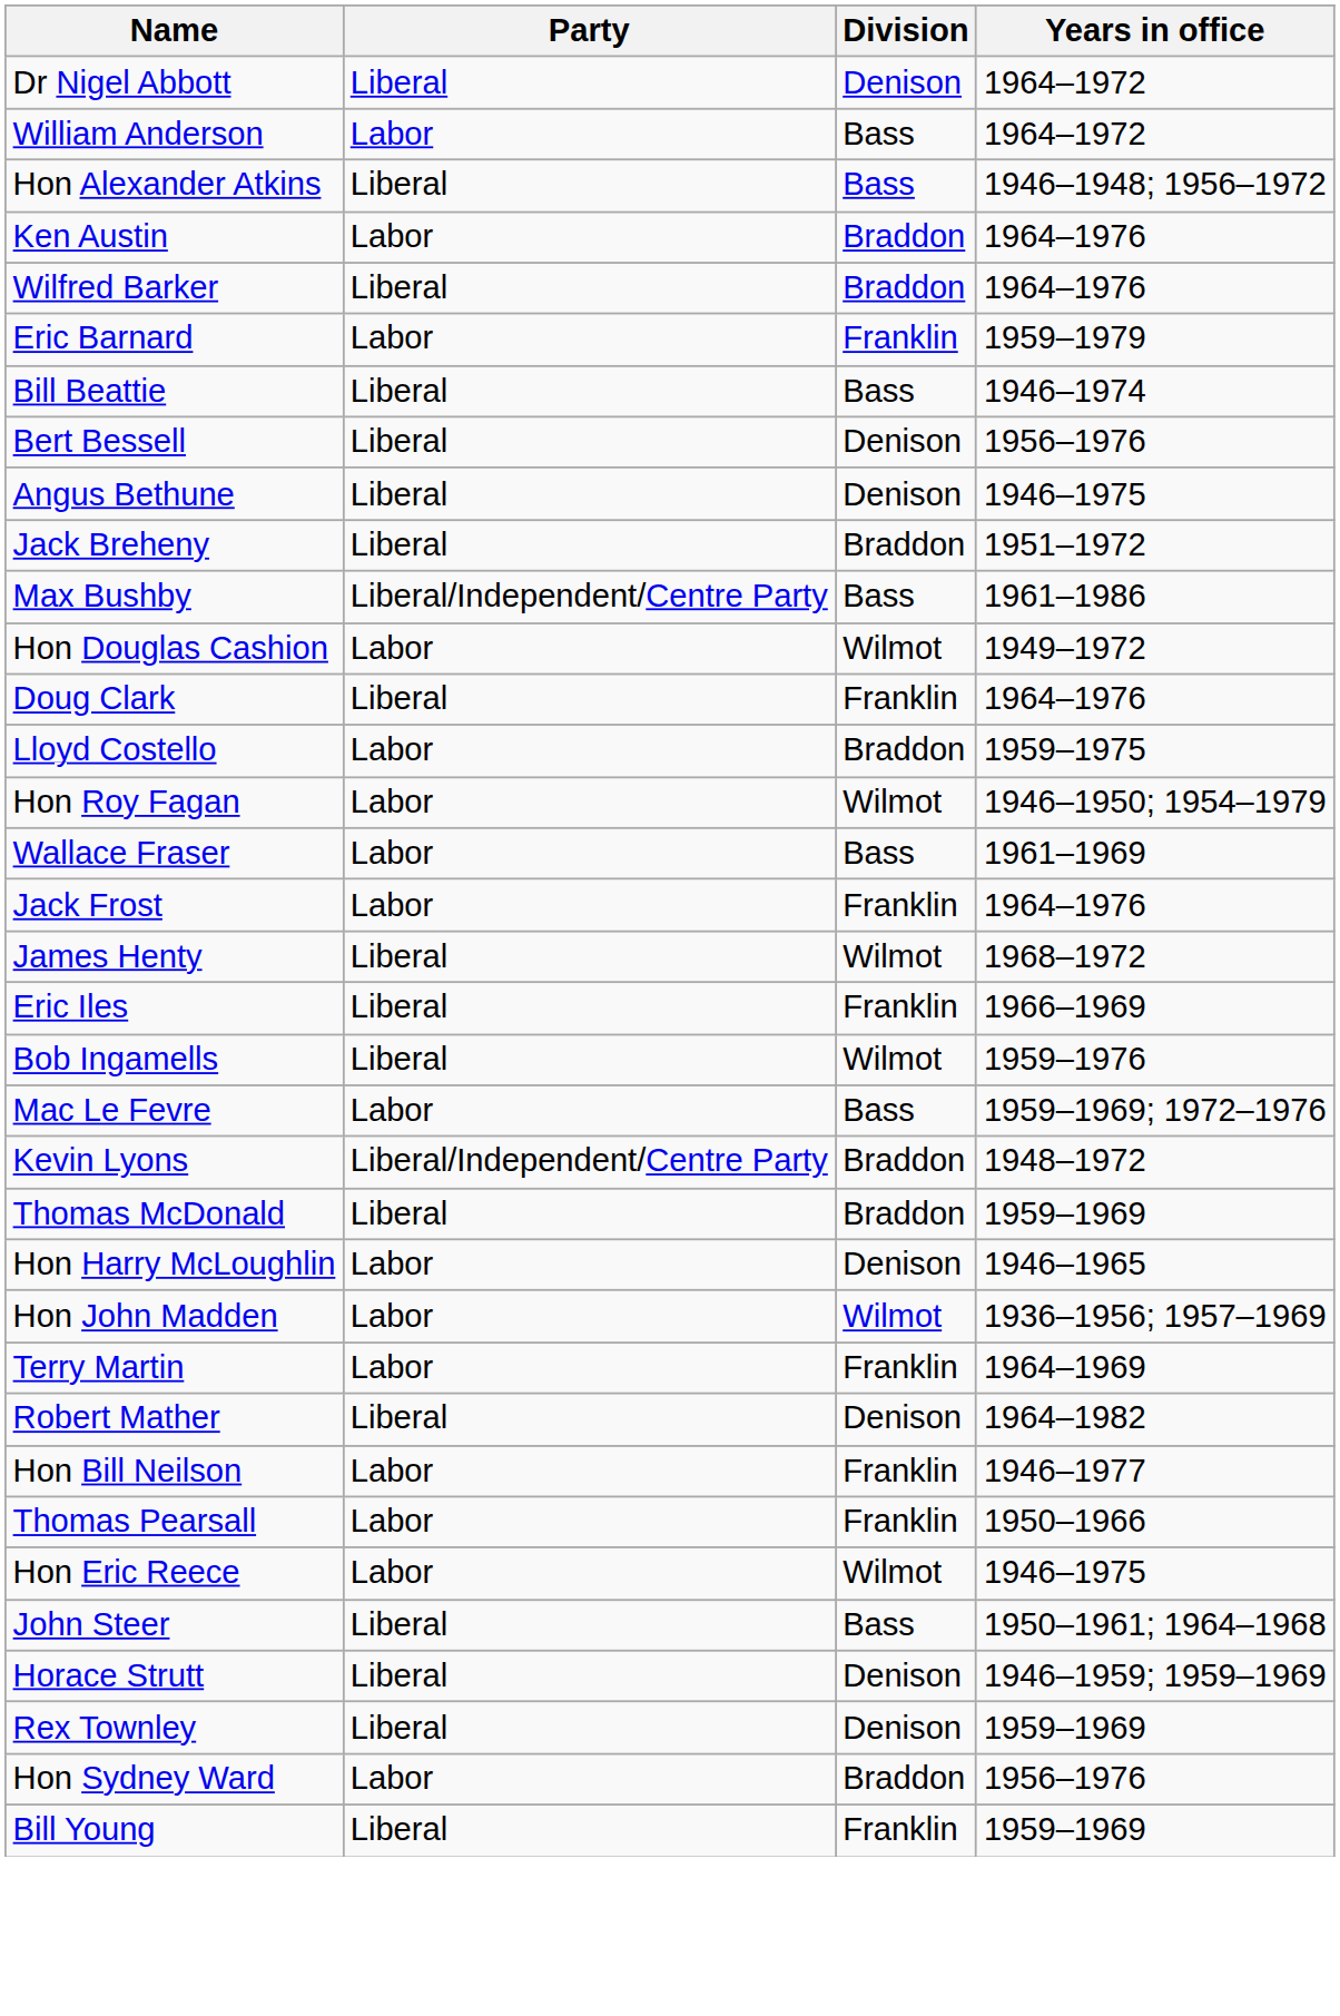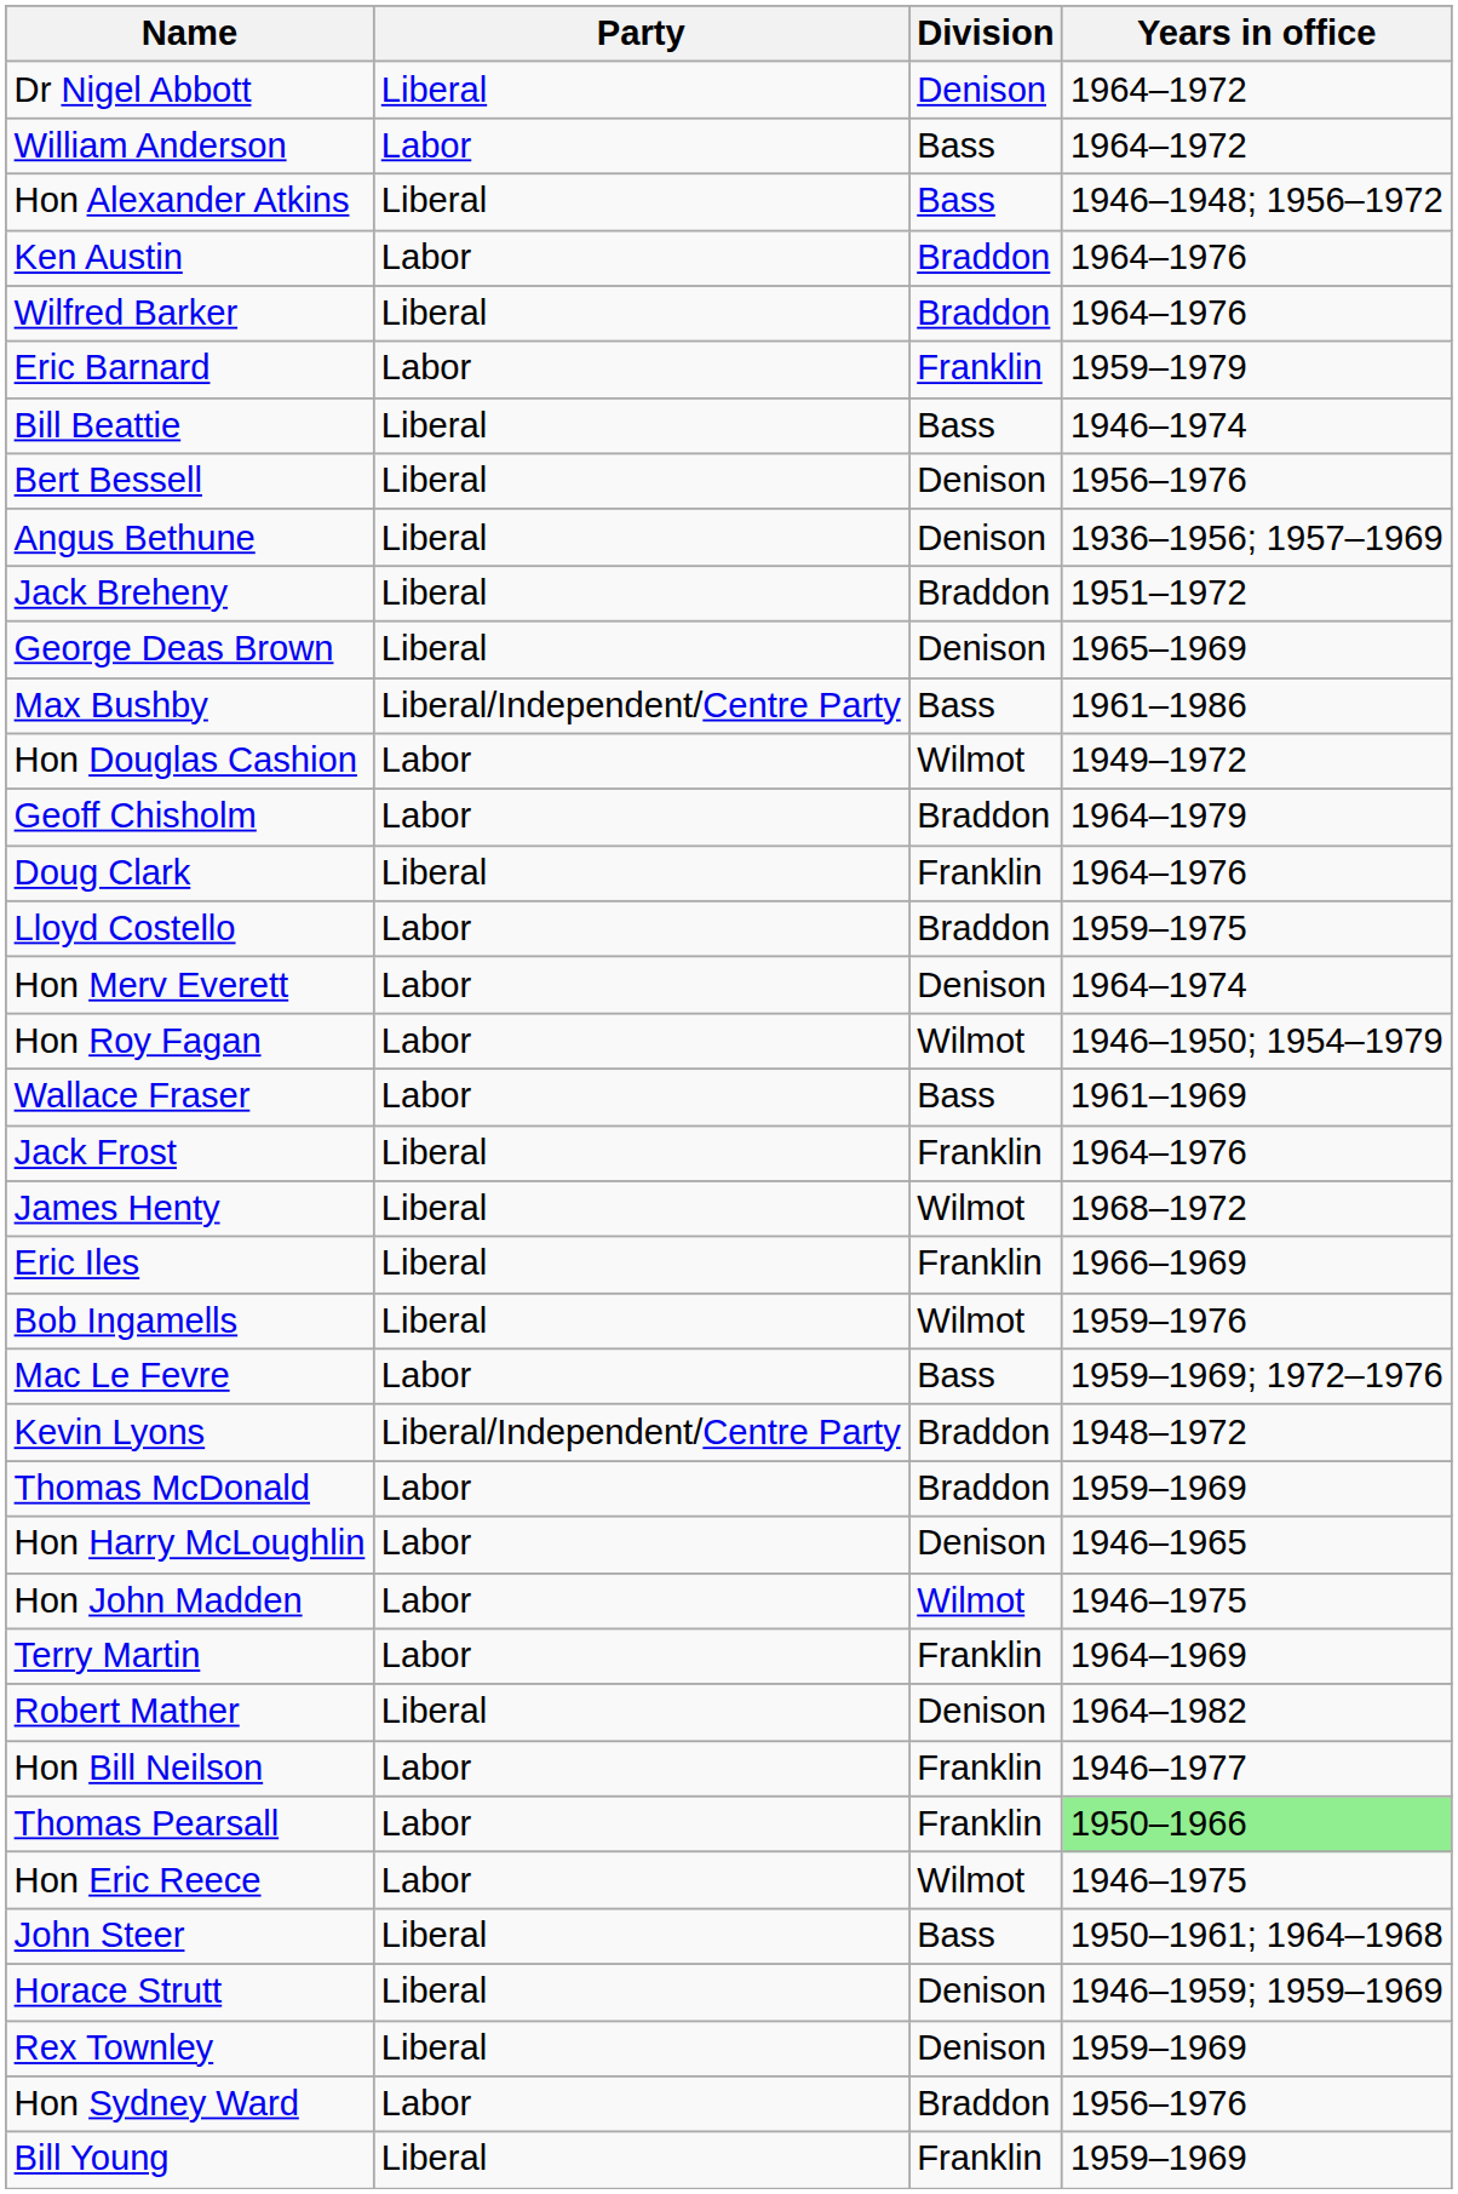Angus Bethune | Years in office: 1946–1975 -> 1936–1956; 1957–1969
+ row: George Deas Brown | Liberal | Denison | 1965–1969
+ row: Geoff Chisholm | Labor | Braddon | 1964–1979
+ row: Hon Merv Everett | Labor | Denison | 1964–1974
Jack Frost | Party: Labor -> Liberal
Thomas McDonald | Party: Liberal -> Labor
Hon John Madden | Years in office: 1936–1956; 1957–1969 -> 1946–1975
Thomas Pearsall | Years in office: no background -> lightgreen background
